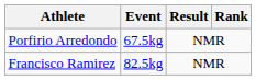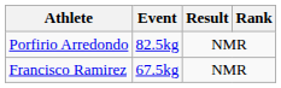Porfirio Arredondo | Event: 67.5kg -> 82.5kg
Francisco Ramirez | Event: 82.5kg -> 67.5kg
